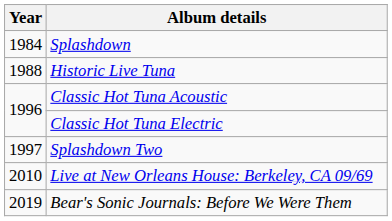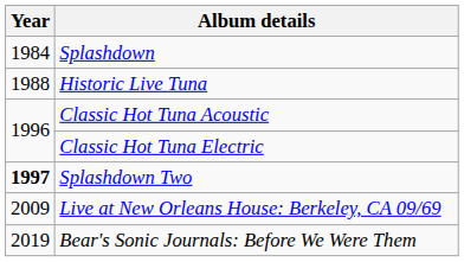Splashdown Two | Year: normal -> bold
Live at New Orleans House: Berkeley, CA 09/69 | Year: 2010 -> 2009
